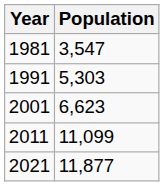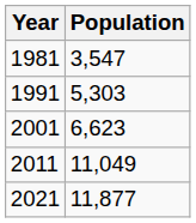2011 | Population: 11,099 -> 11,049
